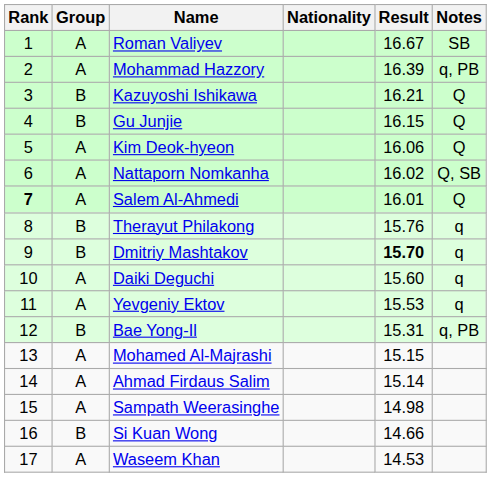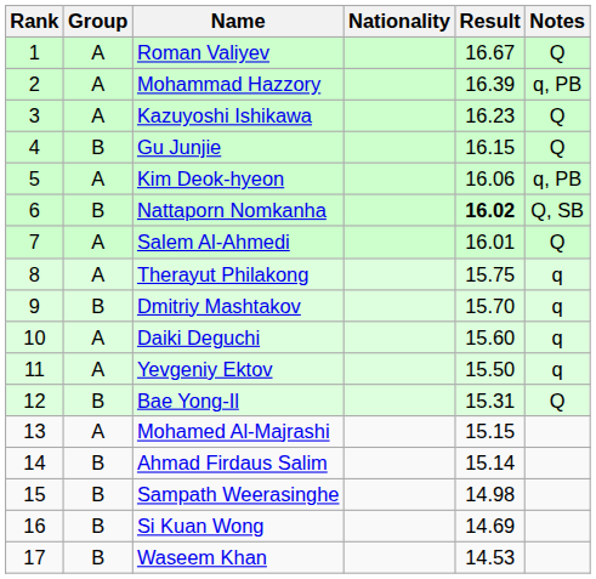Roman Valiyev | Notes: SB -> Q
Kazuyoshi Ishikawa | Group: B -> A
Kazuyoshi Ishikawa | Result: 16.21 -> 16.23
Kim Deok-hyeon | Notes: Q -> q, PB
Nattaporn Nomkanha | Group: A -> B
Nattaporn Nomkanha | Result: normal -> bold
Salem Al-Ahmedi | Rank: bold -> normal
Therayut Philakong | Group: B -> A
Therayut Philakong | Result: 15.76 -> 15.75
Dmitriy Mashtakov | Result: bold -> normal
Yevgeniy Ektov | Result: 15.53 -> 15.50
Bae Yong-Il | Notes: q, PB -> Q
Ahmad Firdaus Salim | Group: A -> B
Sampath Weerasinghe | Group: A -> B
Si Kuan Wong | Result: 14.66 -> 14.69
Waseem Khan | Group: A -> B
